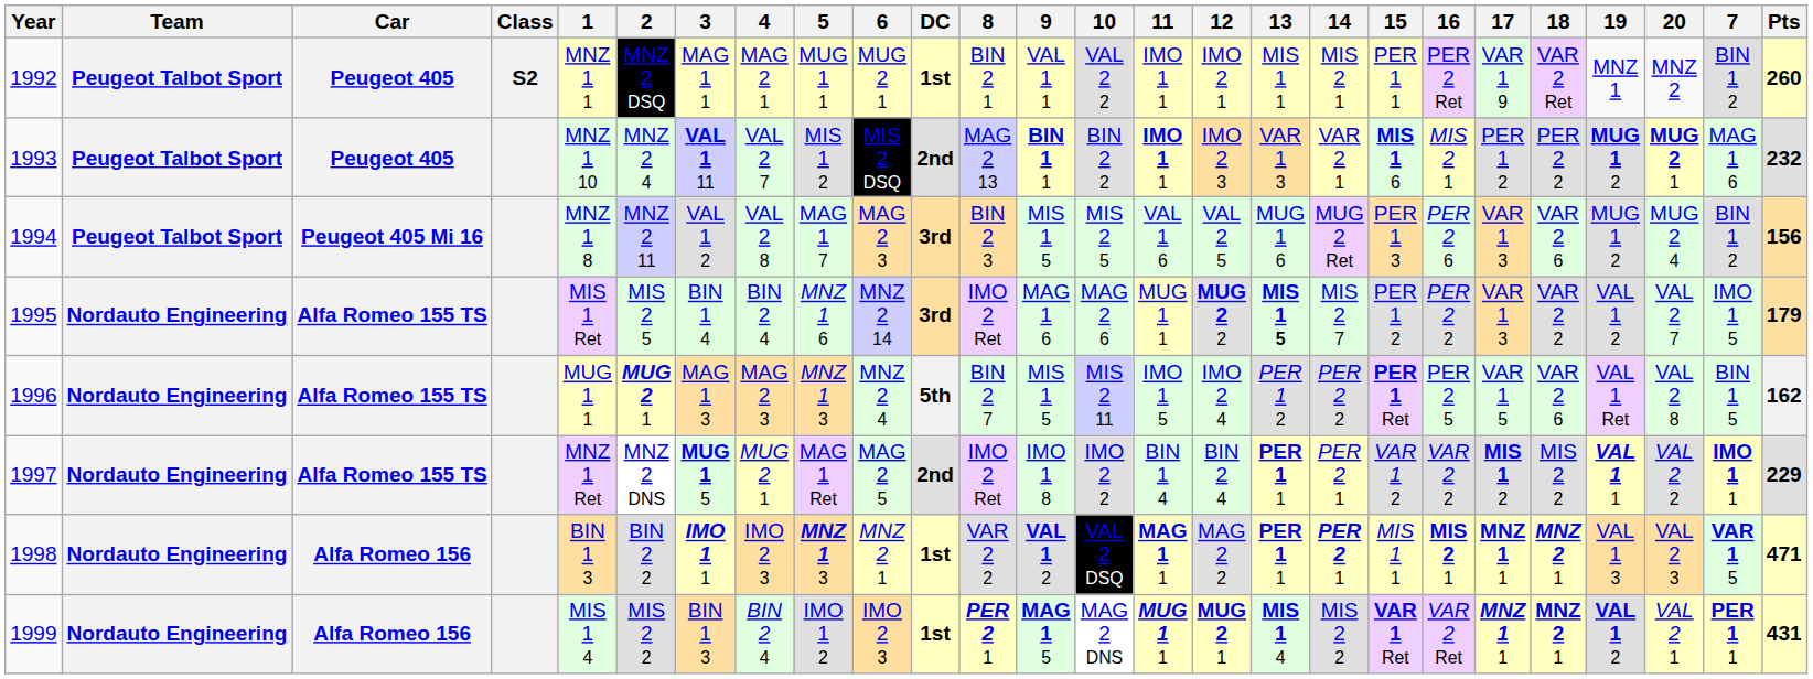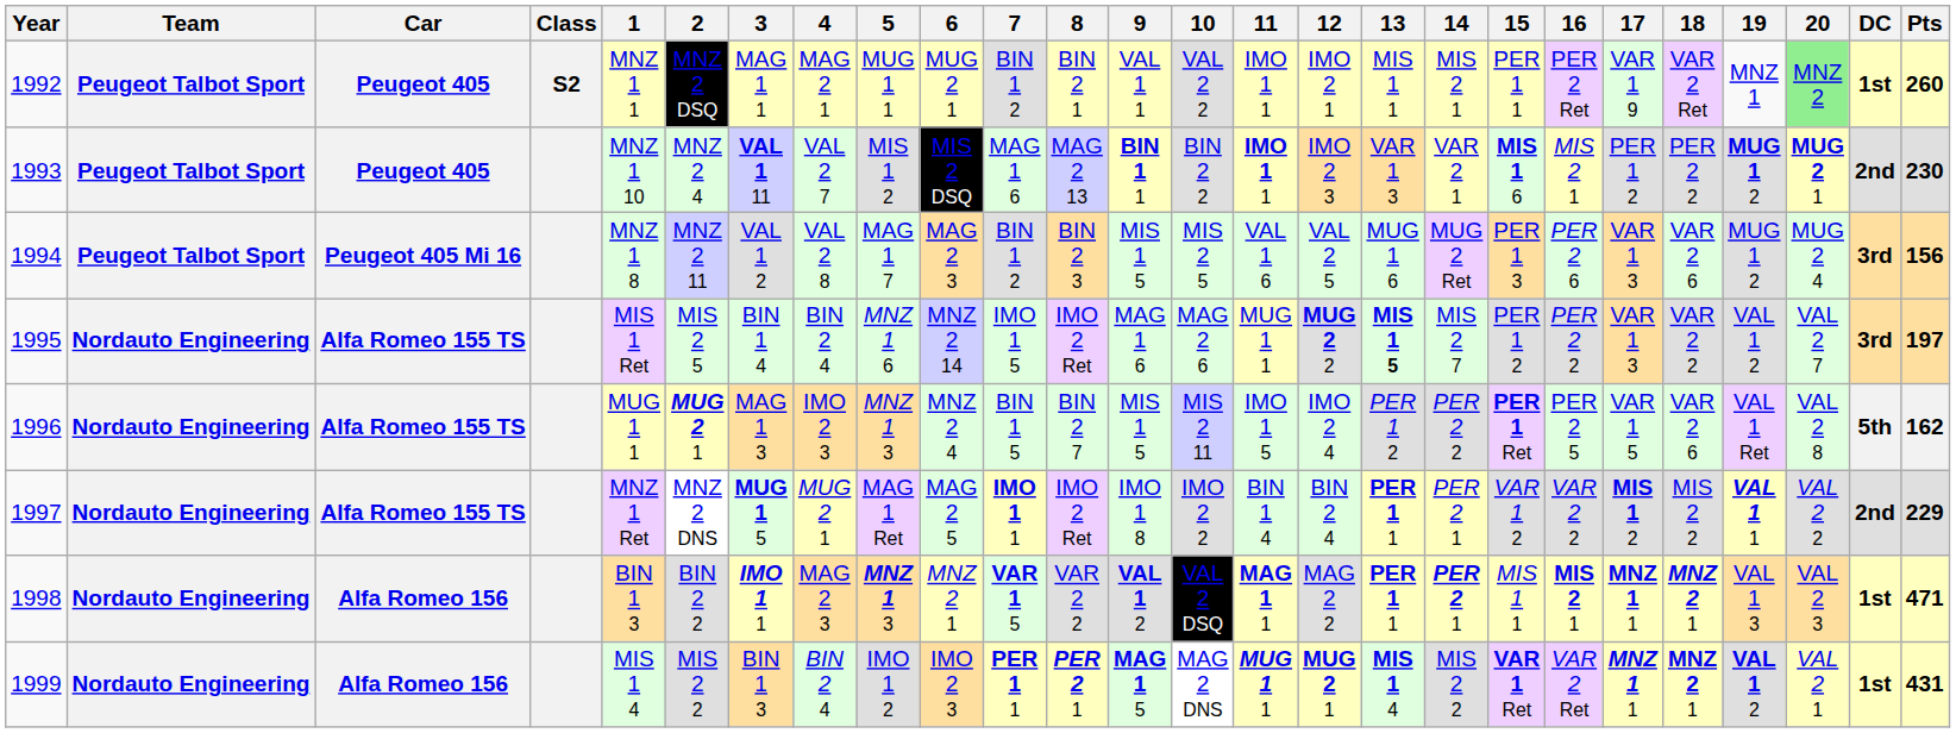columns swapped: 7 <-> DC
1992 | 20: no background -> lightgreen background
1993 | Pts: 232 -> 230
1995 | Pts: 179 -> 197
1996 | 4: MAG 2 3 -> IMO 2 3
1998 | 4: IMO 2 3 -> MAG 2 3
